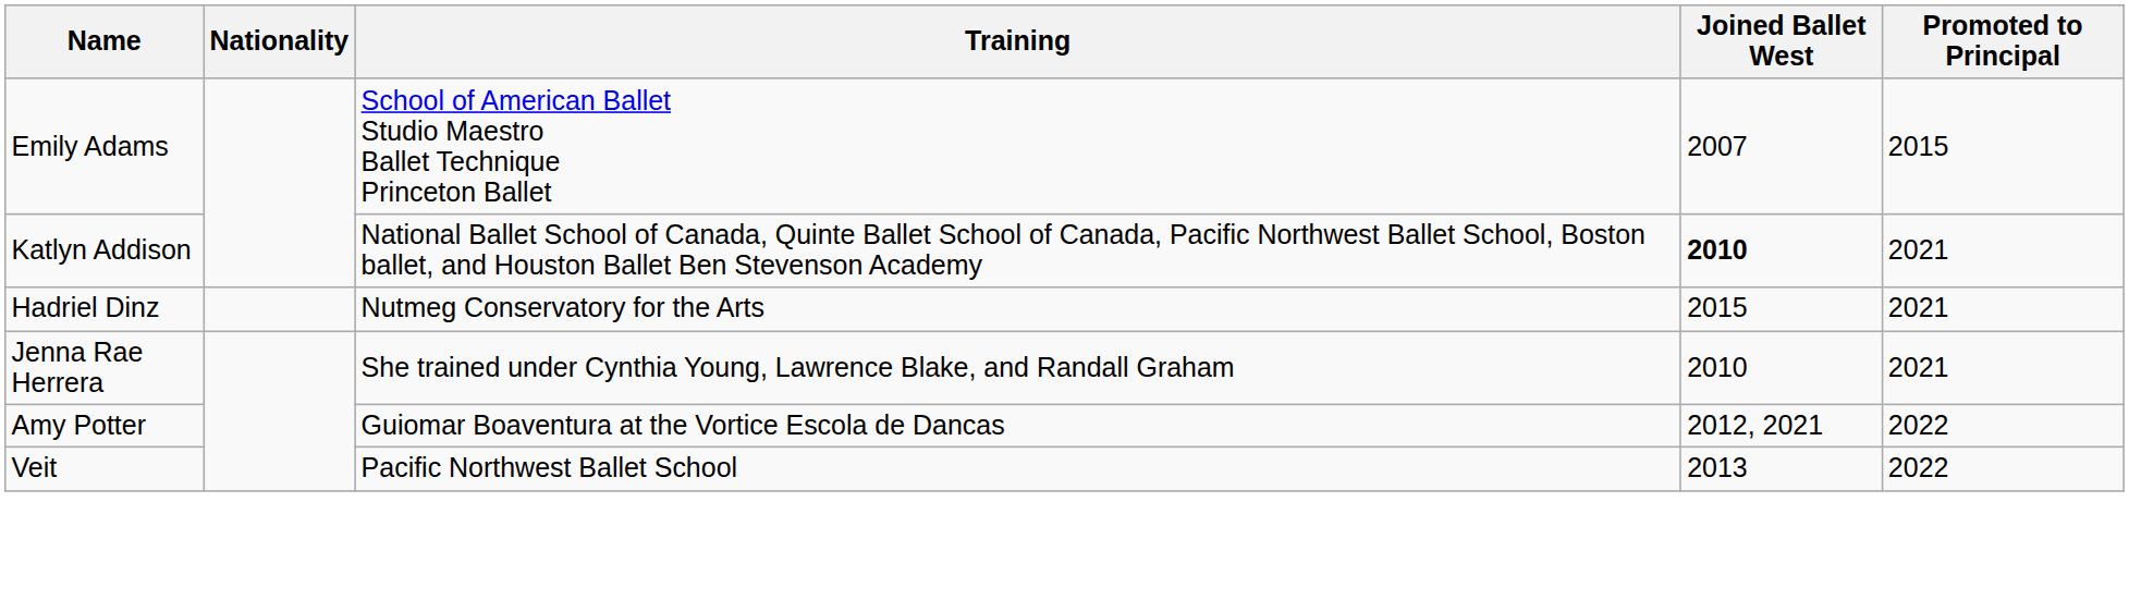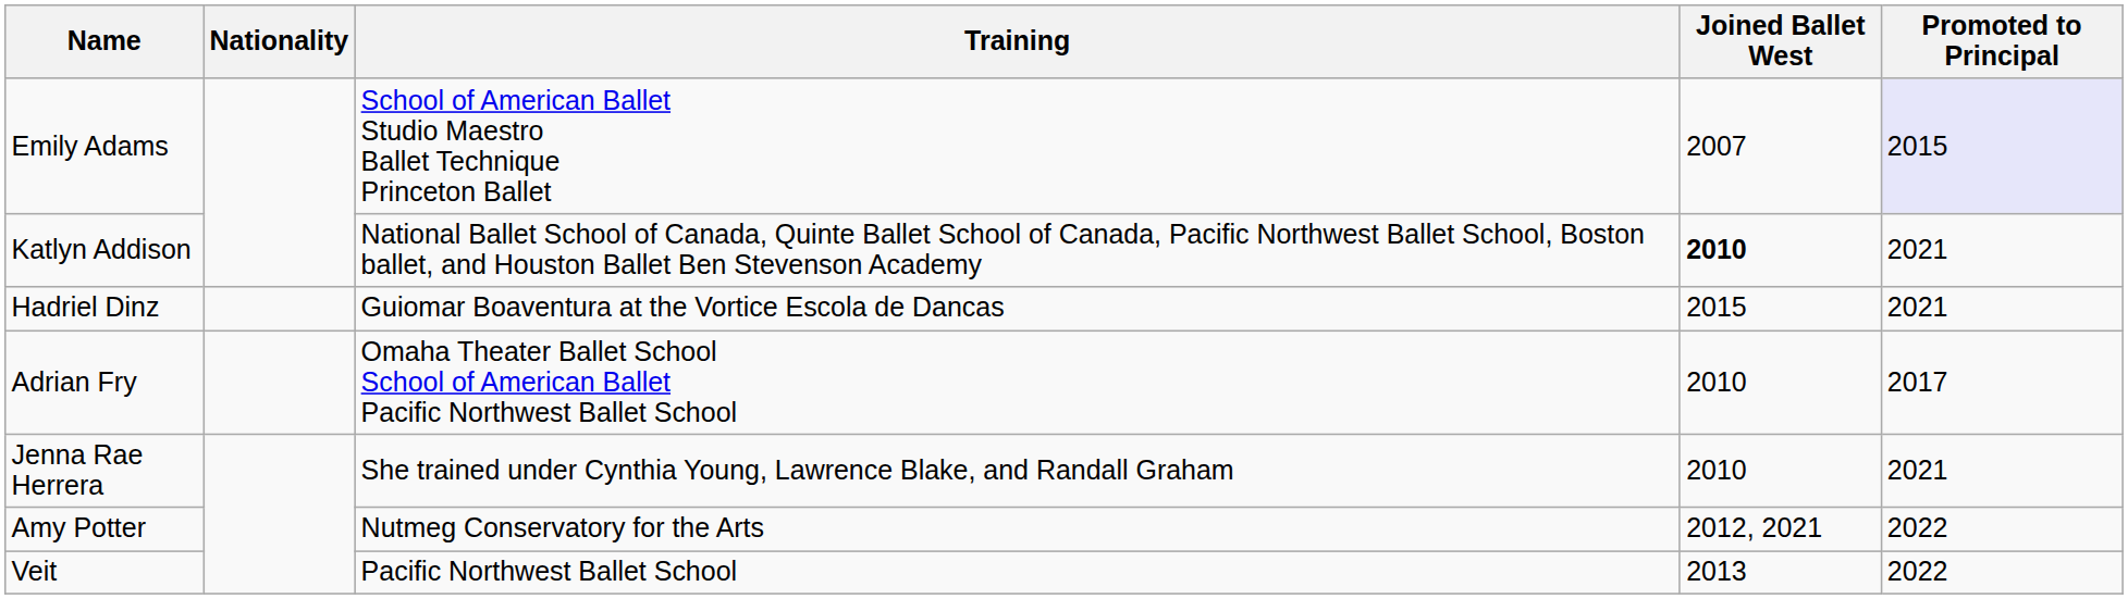Emily Adams | Promoted to Principal: no background -> lavender background
Hadriel Dinz | Training: Nutmeg Conservatory for the Arts -> Guiomar Boaventura at the Vortice Escola de Dancas
+ row: Adrian Fry | Omaha Theater Ballet School School of American Ballet Pacific Northwest Ballet School | 2010 | 2017
Amy Potter | Training: Guiomar Boaventura at the Vortice Escola de Dancas -> Nutmeg Conservatory for the Arts
